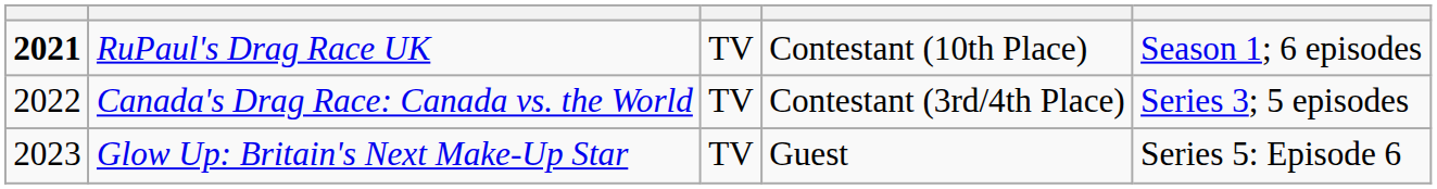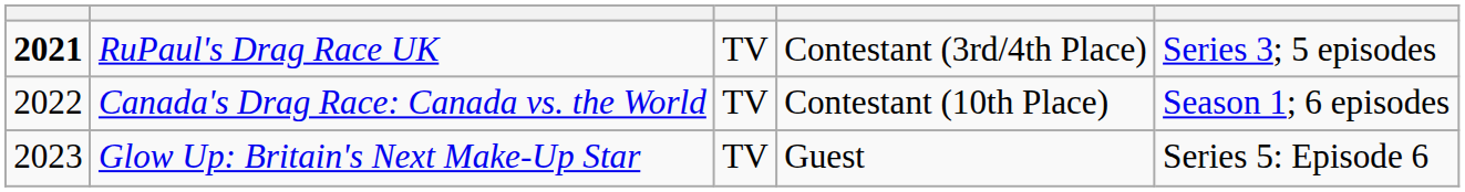RuPaul's Drag Race UK | column 4: Contestant (10th Place) -> Contestant (3rd/4th Place)
RuPaul's Drag Race UK | column 5: Season 1; 6 episodes -> Series 3; 5 episodes
Canada's Drag Race: Canada vs. the World | column 4: Contestant (3rd/4th Place) -> Contestant (10th Place)
Canada's Drag Race: Canada vs. the World | column 5: Series 3; 5 episodes -> Season 1; 6 episodes
